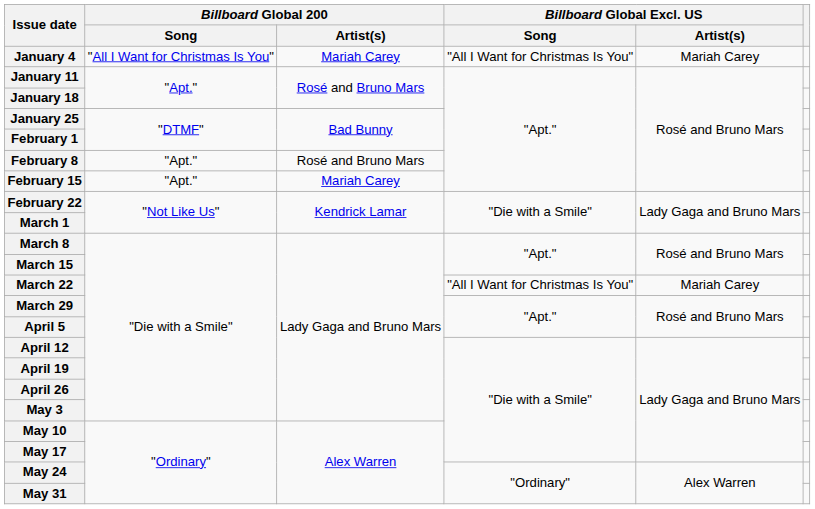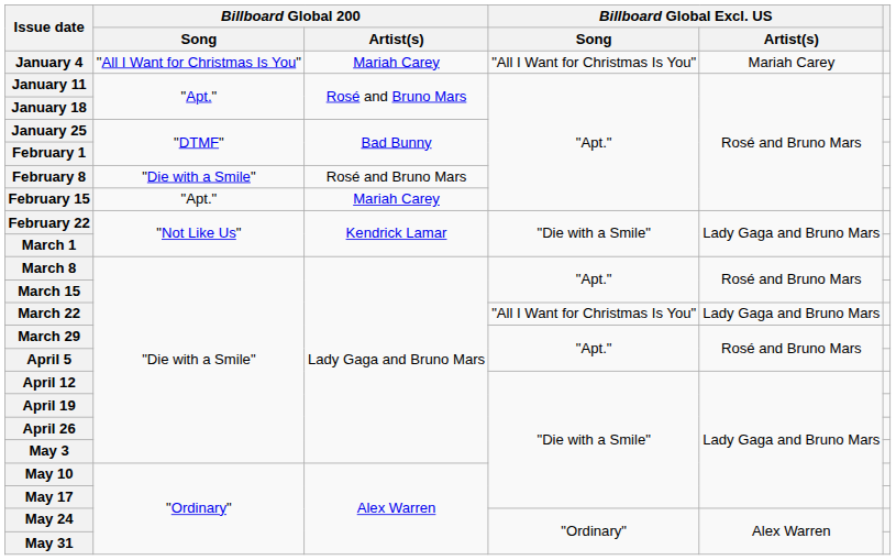February 8 | Billboard Global 200 / Song: "Apt." -> "Die with a Smile"
March 22 | Billboard Global Excl. US / Artist(s): Mariah Carey -> Lady Gaga and Bruno Mars
